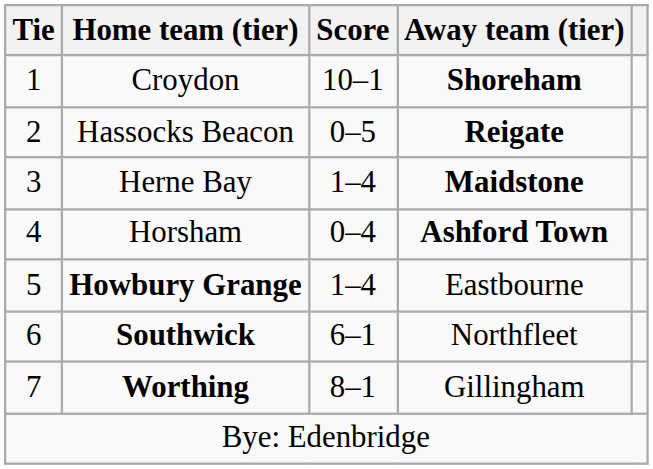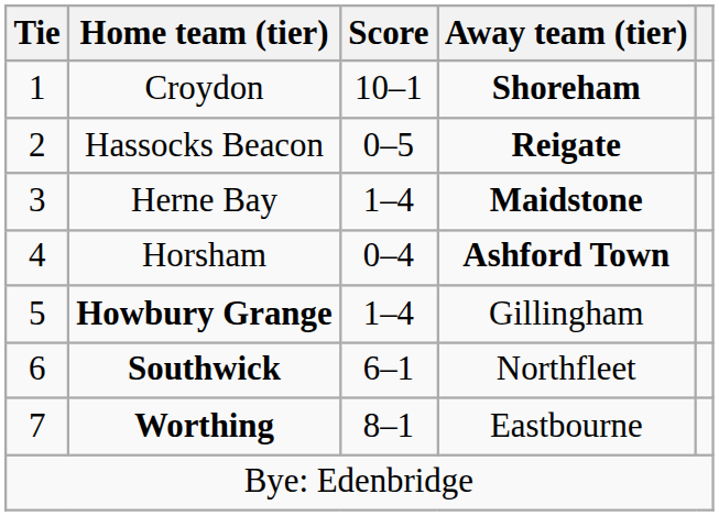Howbury Grange | Away team (tier): Eastbourne -> Gillingham
Worthing | Away team (tier): Gillingham -> Eastbourne
